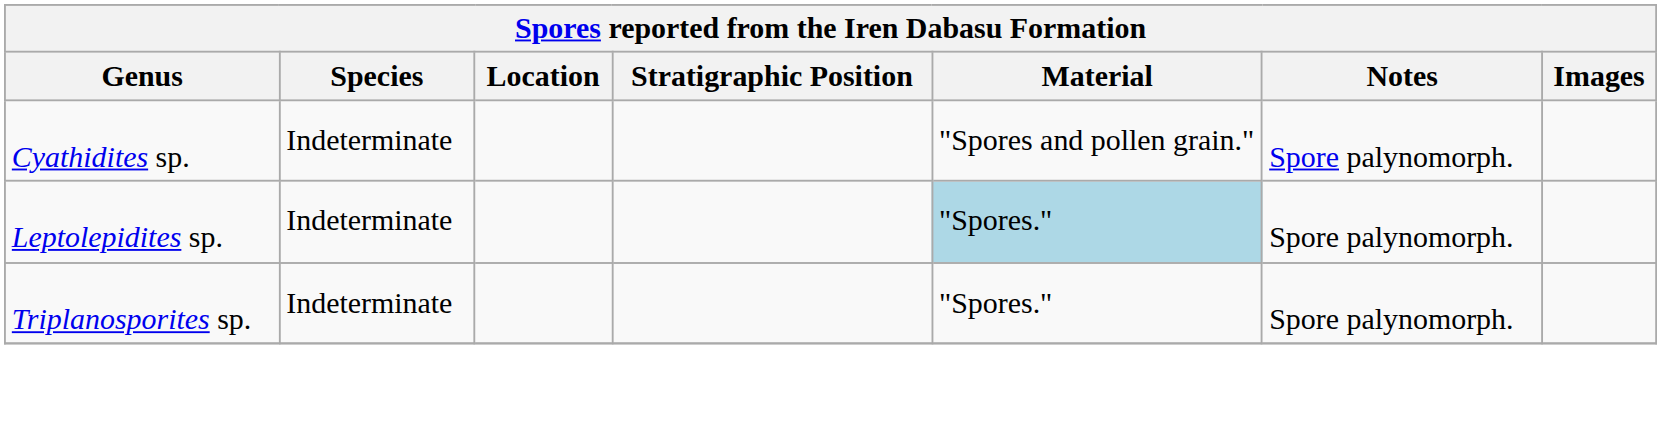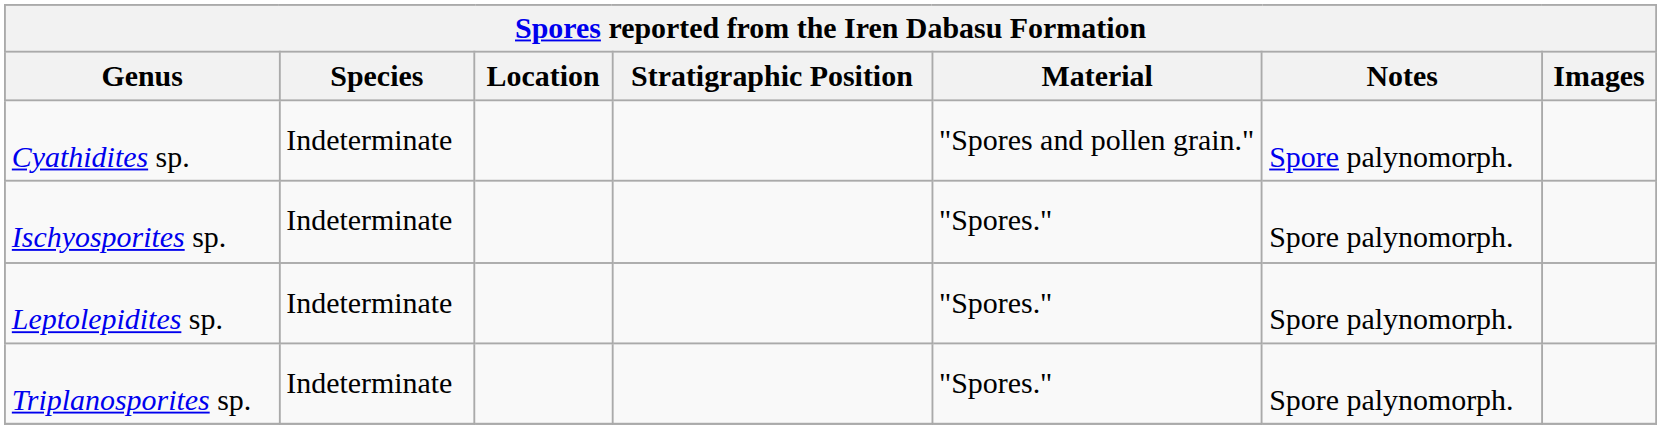+ row: Ischyosporites sp. | Indeterminate | "Spores." | Spore palynomorph.
Leptolepidites sp. | Material: lightblue background -> no background
